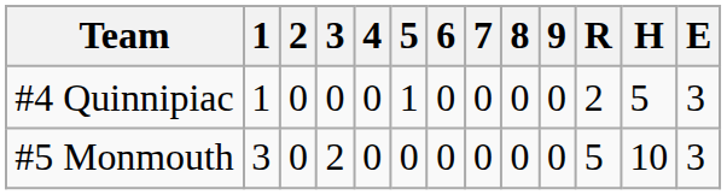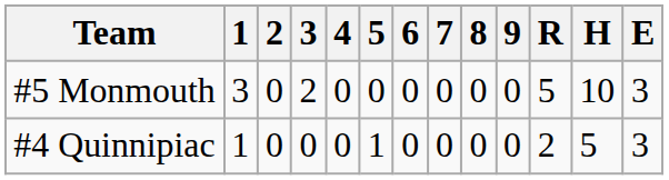rows swapped: #5 Monmouth <-> #4 Quinnipiac
